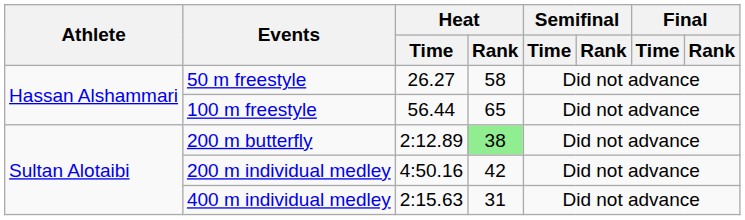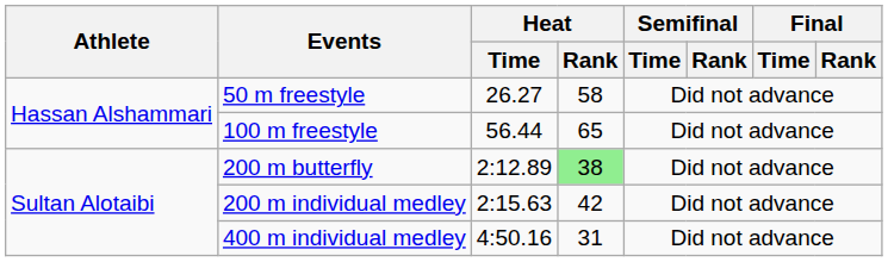200 m individual medley | Heat / Time: 4:50.16 -> 2:15.63
400 m individual medley | Heat / Time: 2:15.63 -> 4:50.16
